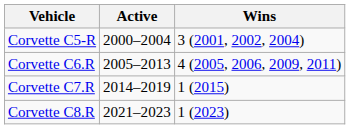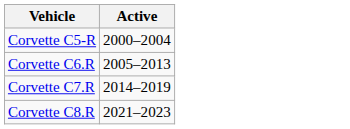- column: Wins | 3 (2001, 2002, 2004) | 4 (2005, 2006, 2009, 2011) | 1 (2015) | 1 (2023)
